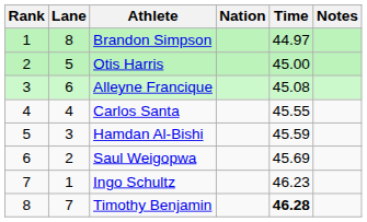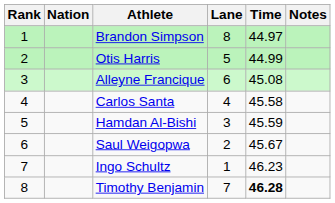columns swapped: Lane <-> Nation
Otis Harris | Time: 45.00 -> 44.99
Carlos Santa | Time: 45.55 -> 45.58
Saul Weigopwa | Time: 45.69 -> 45.67
